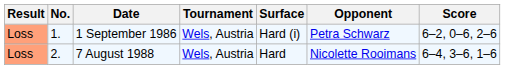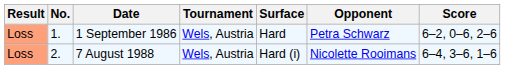1 September 1986 | Surface: Hard (i) -> Hard
7 August 1988 | Surface: Hard -> Hard (i)
